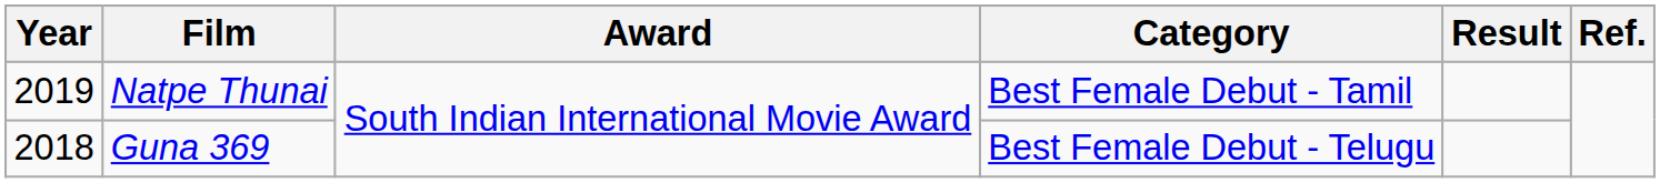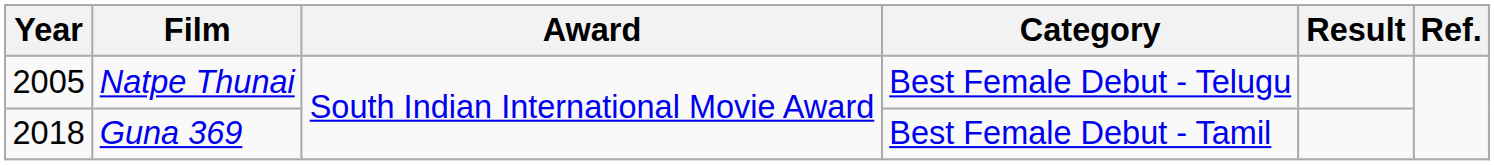Natpe Thunai | Year: 2019 -> 2005
Natpe Thunai | Category: Best Female Debut - Tamil -> Best Female Debut - Telugu
Guna 369 | Category: Best Female Debut - Telugu -> Best Female Debut - Tamil
